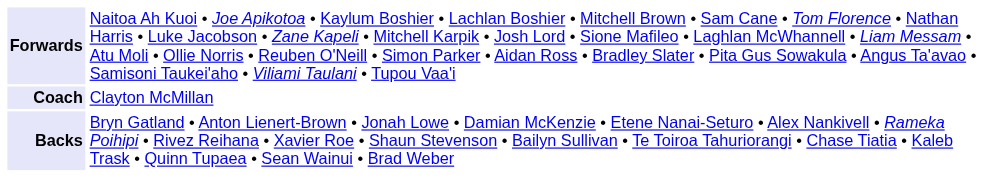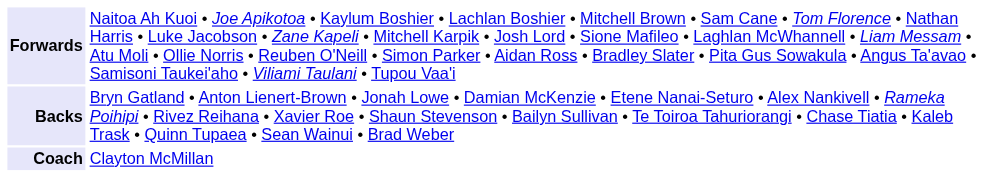rows swapped: Backs <-> Coach
